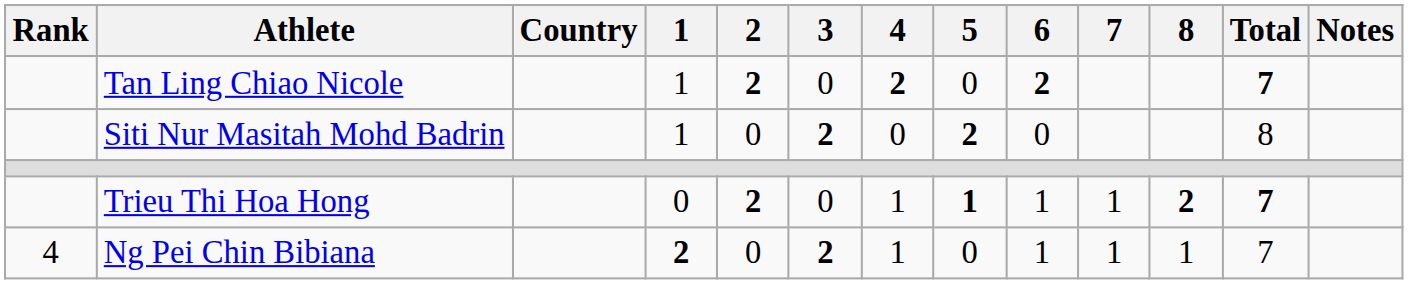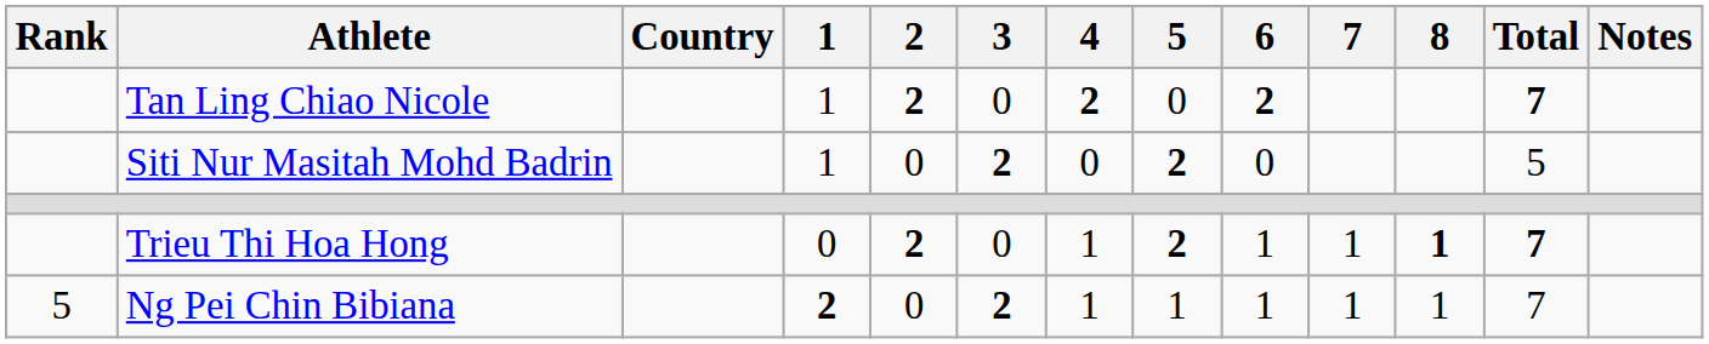Siti Nur Masitah Mohd Badrin | Total: 8 -> 5
Trieu Thi Hoa Hong | 5: 1 -> 2
Trieu Thi Hoa Hong | 8: 2 -> 1
Ng Pei Chin Bibiana | Rank: 4 -> 5
Ng Pei Chin Bibiana | 5: 0 -> 1
